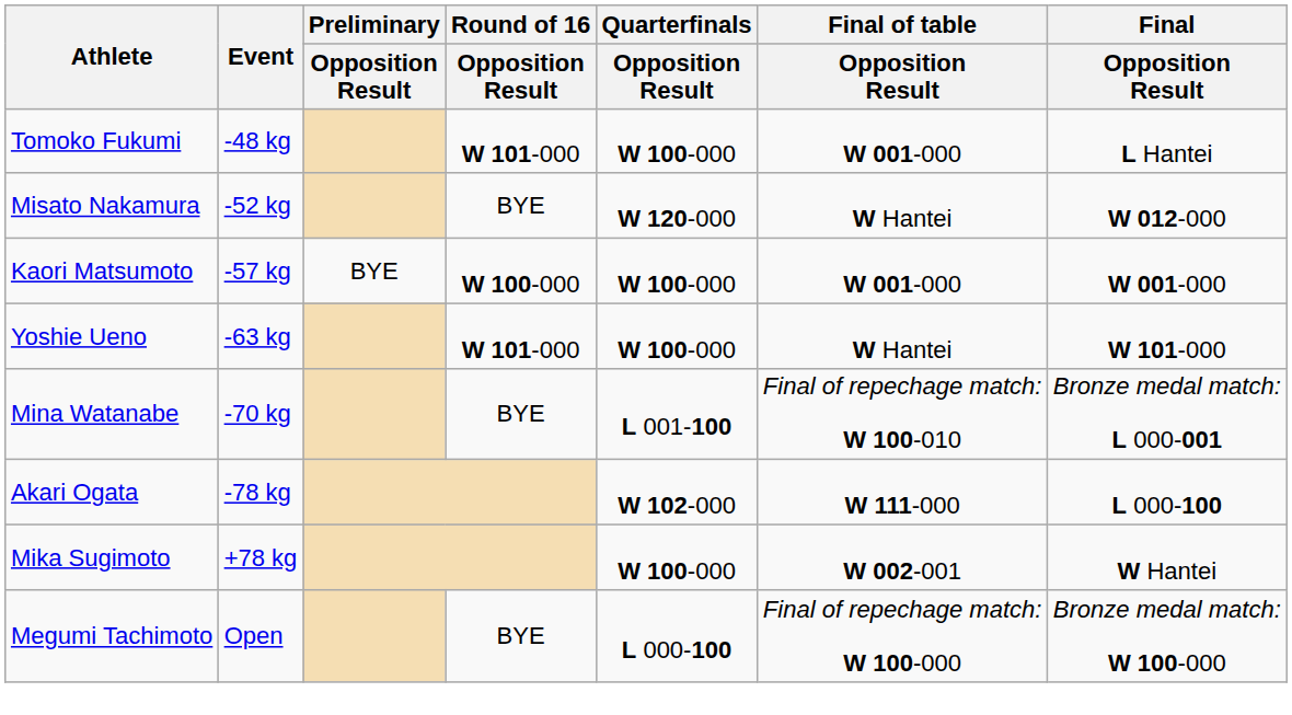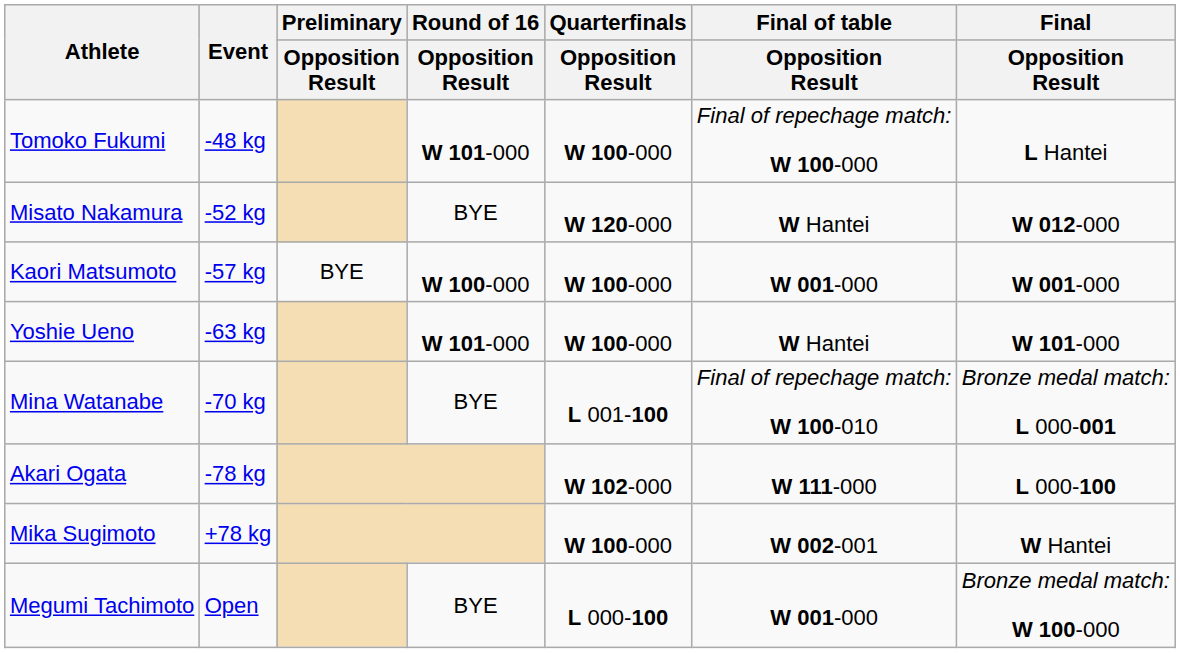Tomoko Fukumi | Final of table / Opposition Result: W 001-000 -> Final of repechage match: W 100-000
Megumi Tachimoto | Final of table / Opposition Result: Final of repechage match: W 100-000 -> W 001-000
